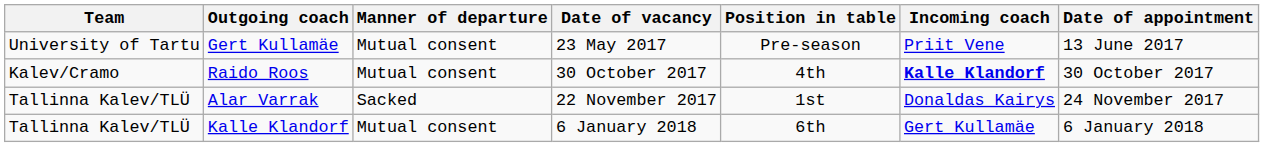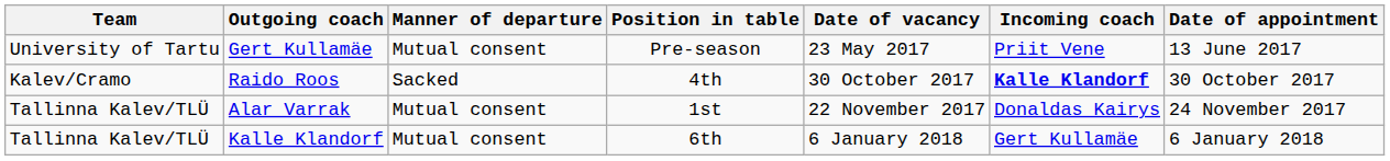columns swapped: Date of vacancy <-> Position in table
Raido Roos | Manner of departure: Mutual consent -> Sacked
Alar Varrak | Manner of departure: Sacked -> Mutual consent
